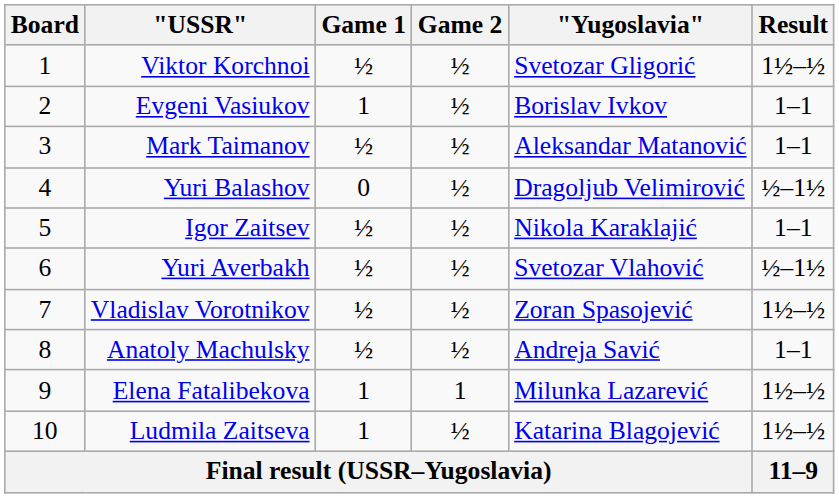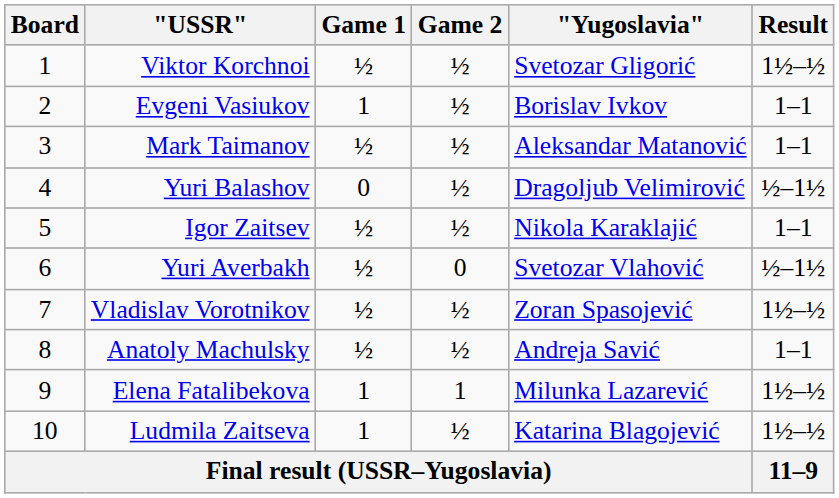Yuri Averbakh | Game 2: ½ -> 0
